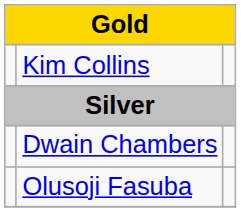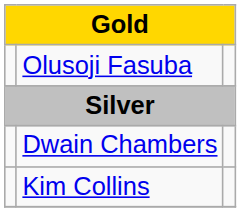rows swapped: Olusoji Fasuba <-> Kim Collins
